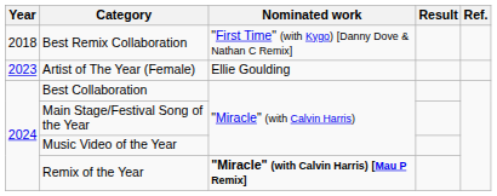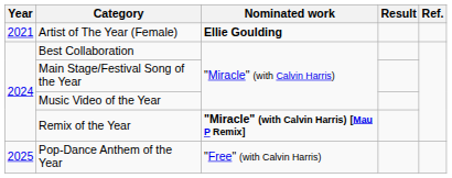- row: 2018 | Best Remix Collaboration | "First Time" (with Kygo) [Danny Dove & Nathan C Remix]
Artist of The Year (Female) | Year: 2023 -> 2021
Artist of The Year (Female) | Nominated work: normal -> bold
+ row: 2025 | Pop-Dance Anthem of the Year | "Free" (with Calvin Harris)
